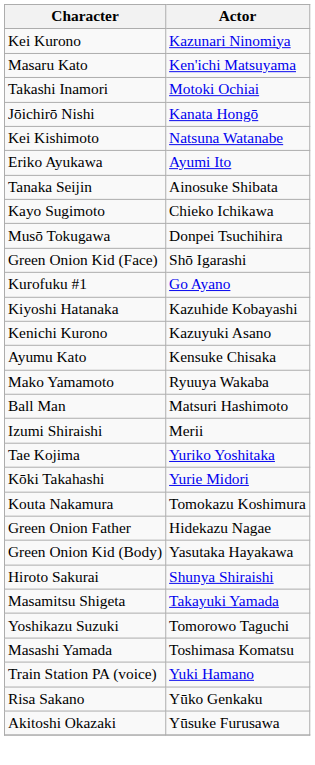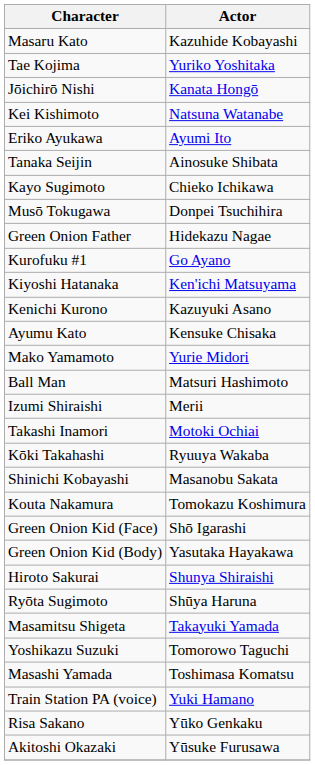- row: Kei Kurono | Kazunari Ninomiya
Masaru Kato | Actor: Ken'ichi Matsuyama -> Kazuhide Kobayashi
rows swapped: Tae Kojima <-> Takashi Inamori
rows swapped: Green Onion Father <-> Green Onion Kid (Face)
Kiyoshi Hatanaka | Actor: Kazuhide Kobayashi -> Ken'ichi Matsuyama
Mako Yamamoto | Actor: Ryuuya Wakaba -> Yurie Midori
Kōki Takahashi | Actor: Yurie Midori -> Ryuuya Wakaba
+ row: Shinichi Kobayashi | Masanobu Sakata
+ row: Ryōta Sugimoto | Shūya Haruna
